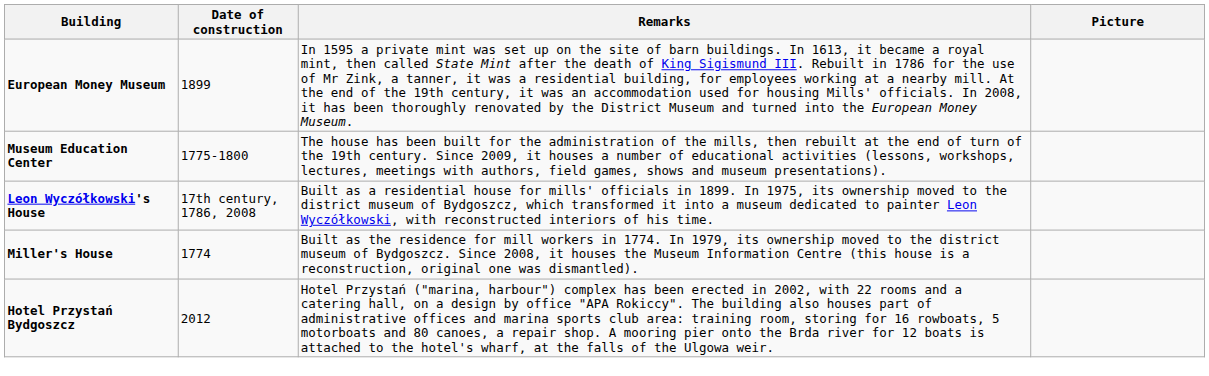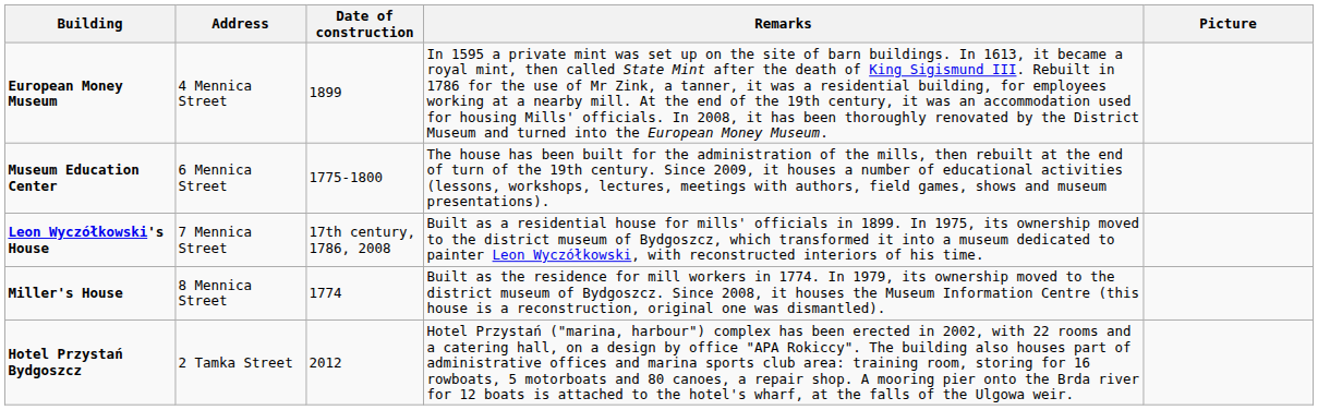+ column: Address | 4 Mennica Street | 6 Mennica Street | 7 Mennica Street | 8 Mennica Street | 2 Tamka Street
